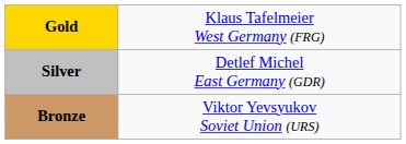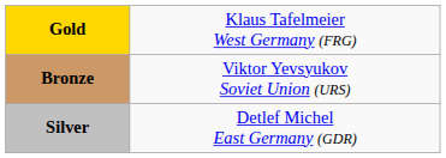rows swapped: Silver <-> Bronze
